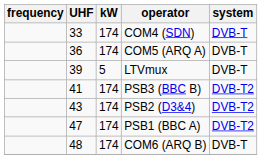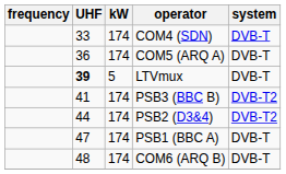LTVmux | UHF: normal -> bold
PSB2 (D3&4) | UHF: 43 -> 44
PSB1 (BBC A) | system: DVB-T2 -> DVB-T
